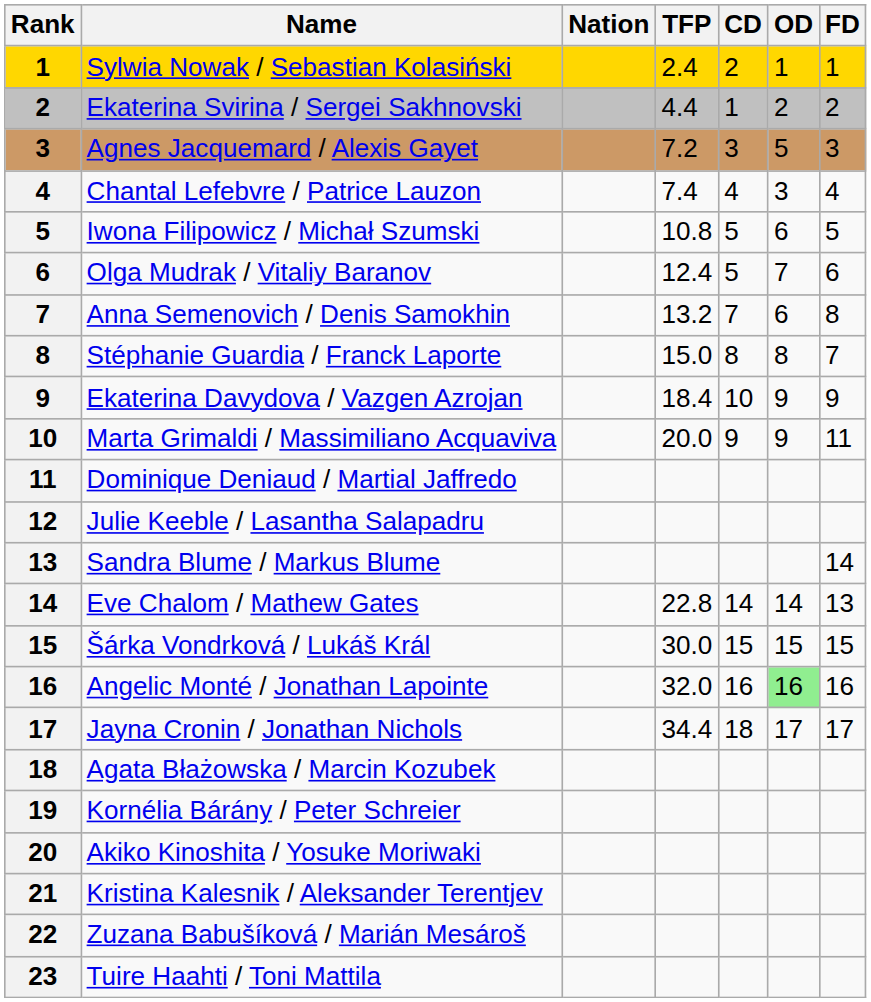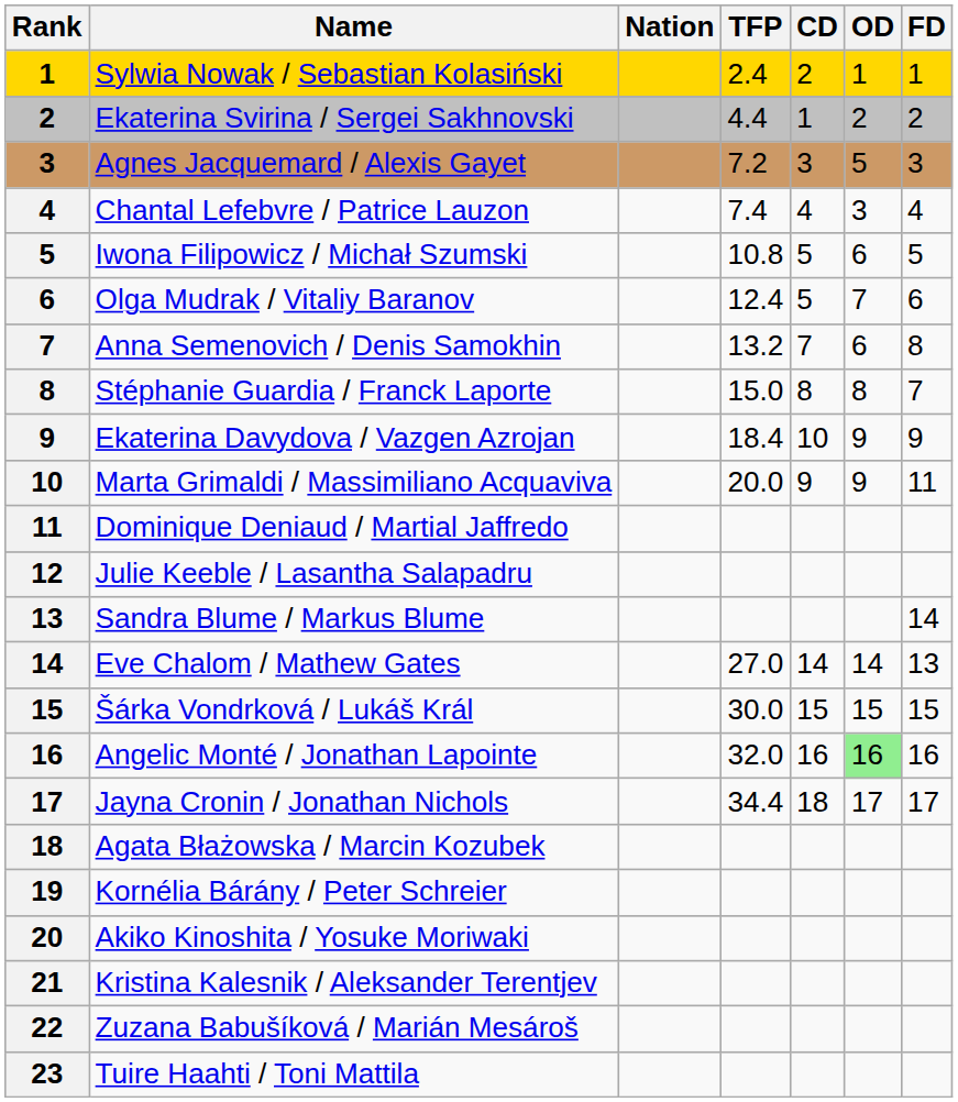Eve Chalom / Mathew Gates | TFP: 22.8 -> 27.0
